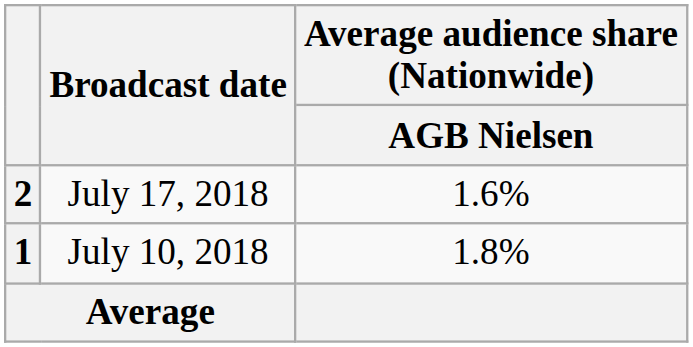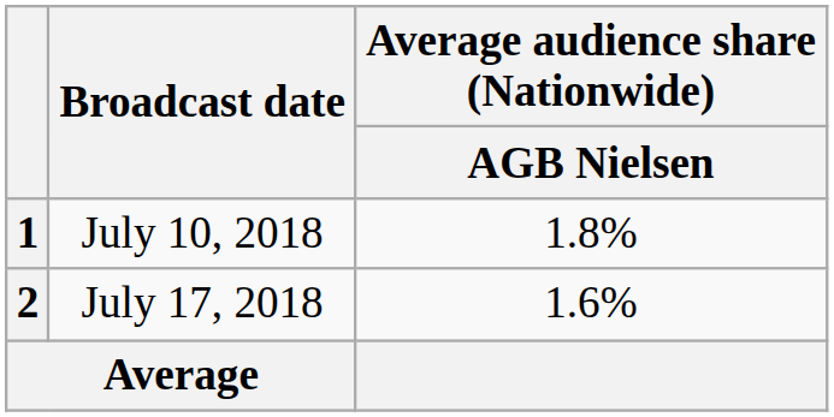rows swapped: 1 <-> 2
